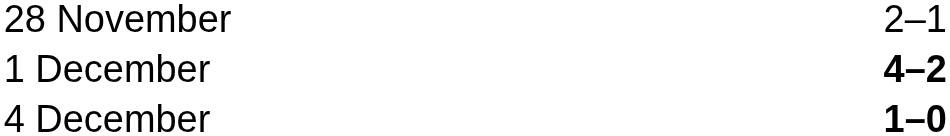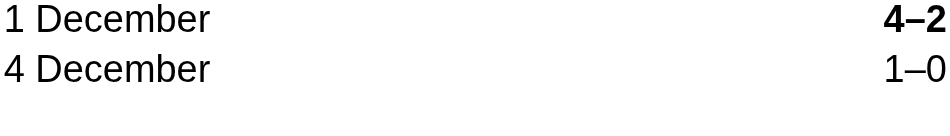- row: 28 November | 2–1
4 December | column 3: bold -> normal
